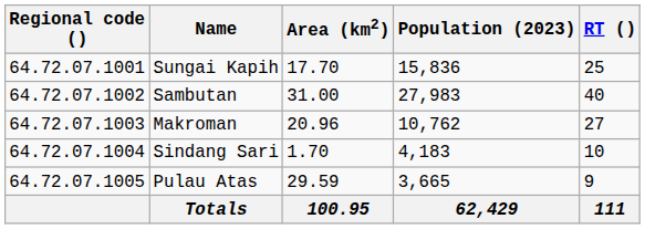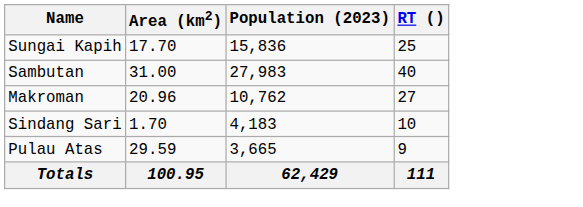- column: Regional code () | 64.72.07.1001 | 64.72.07.1002 | 64.72.07.1003 | 64.72.07.1004 | 64.72.07.1005
